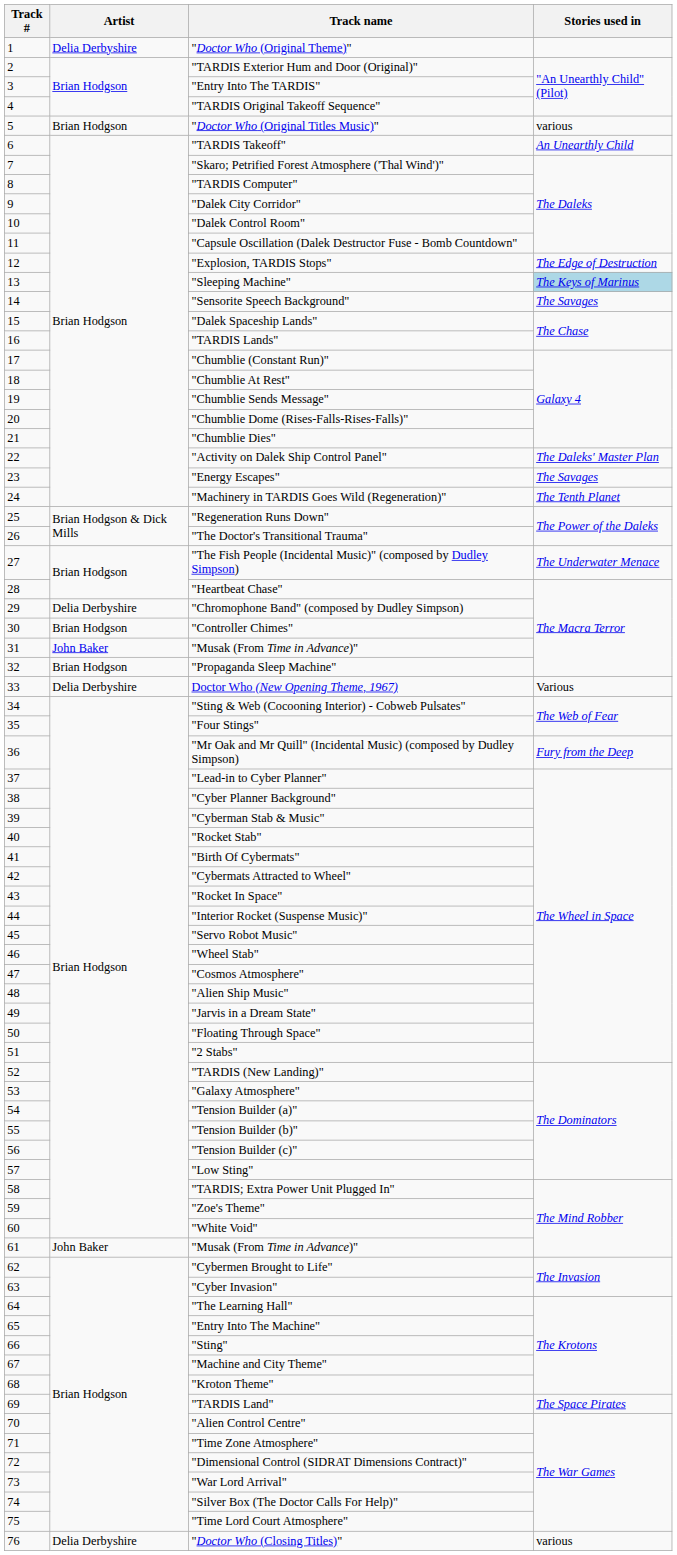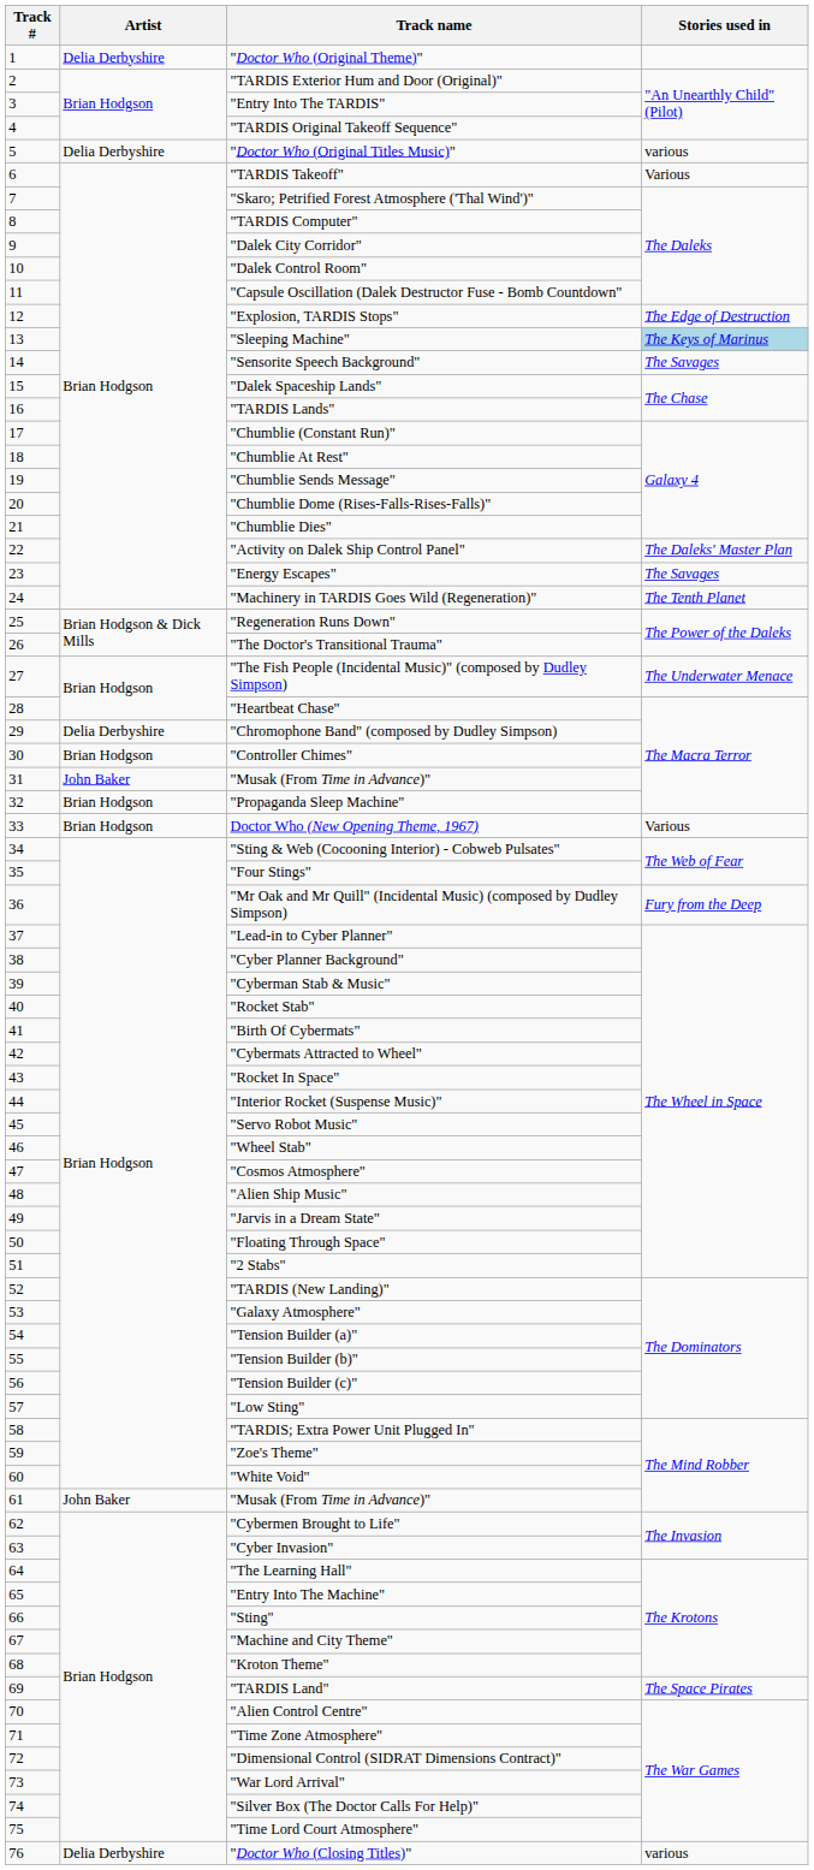"Doctor Who (Original Titles Music)" | Artist: Brian Hodgson -> Delia Derbyshire
"TARDIS Takeoff" | Stories used in: An Unearthly Child -> Various
Doctor Who (New Opening Theme, 1967) | Artist: Delia Derbyshire -> Brian Hodgson
